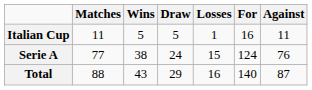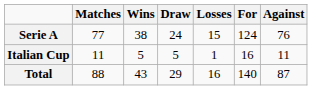rows swapped: Serie A <-> Italian Cup
